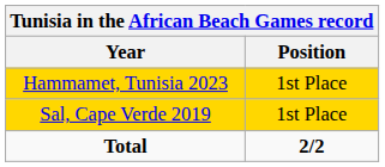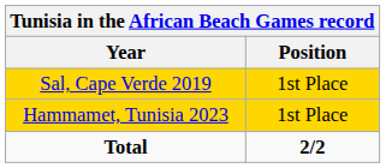rows swapped: Sal, Cape Verde 2019 <-> Hammamet, Tunisia 2023
